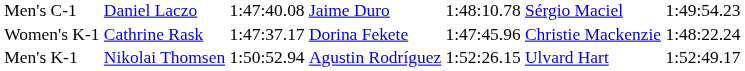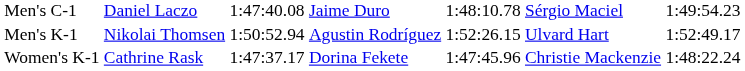rows swapped: Men's K-1 <-> Women's K-1
